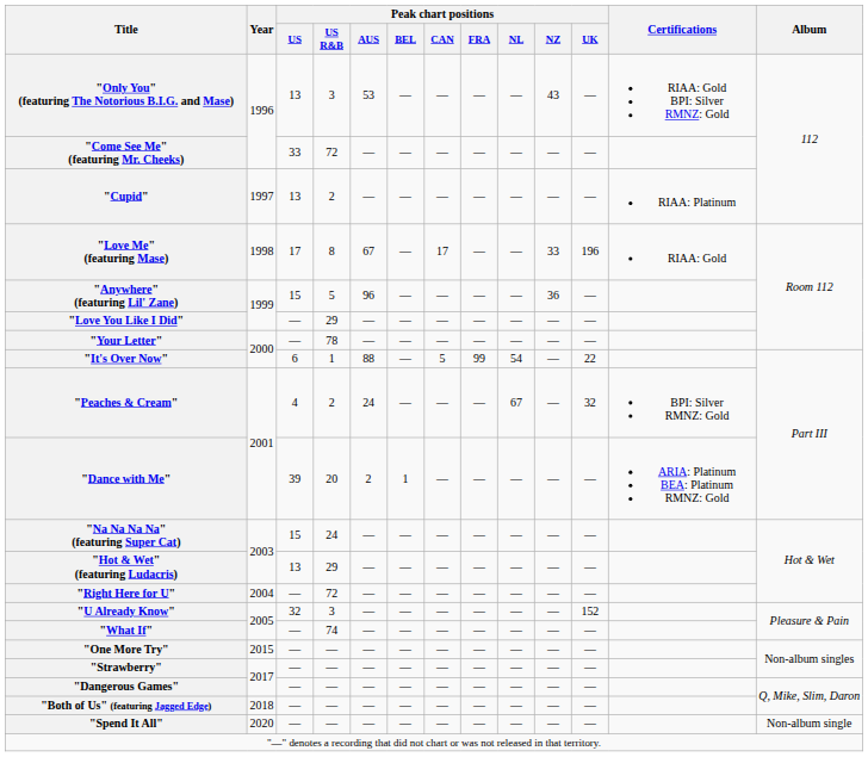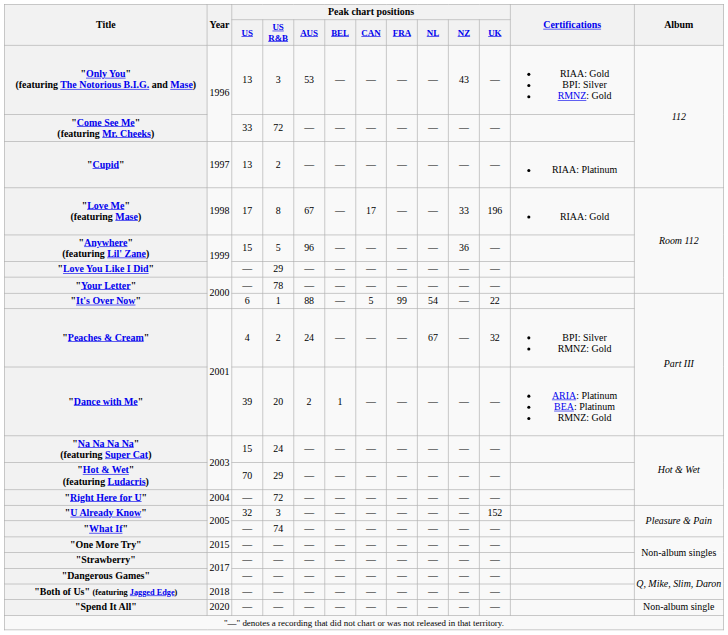"Hot & Wet" (featuring Ludacris) | Peak chart positions / US: 13 -> 70
